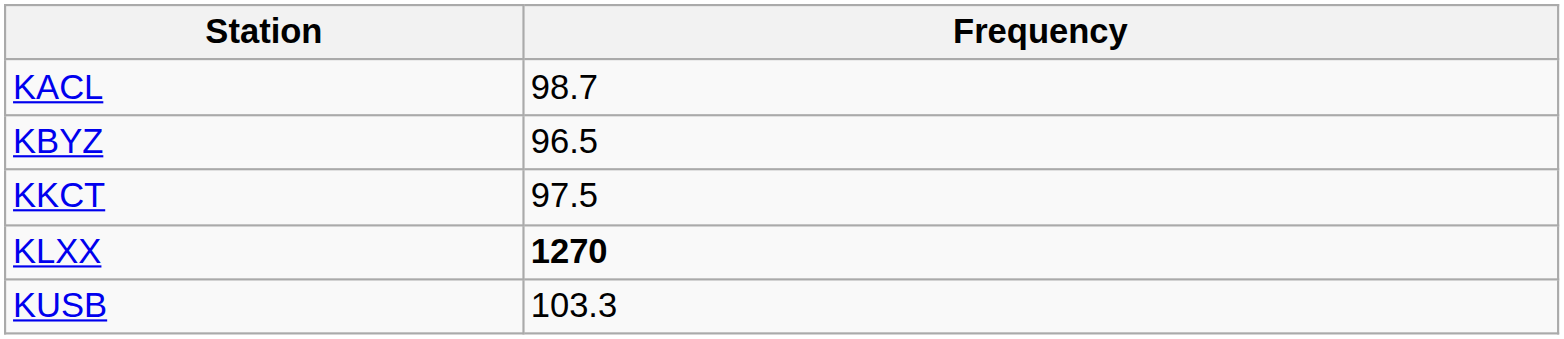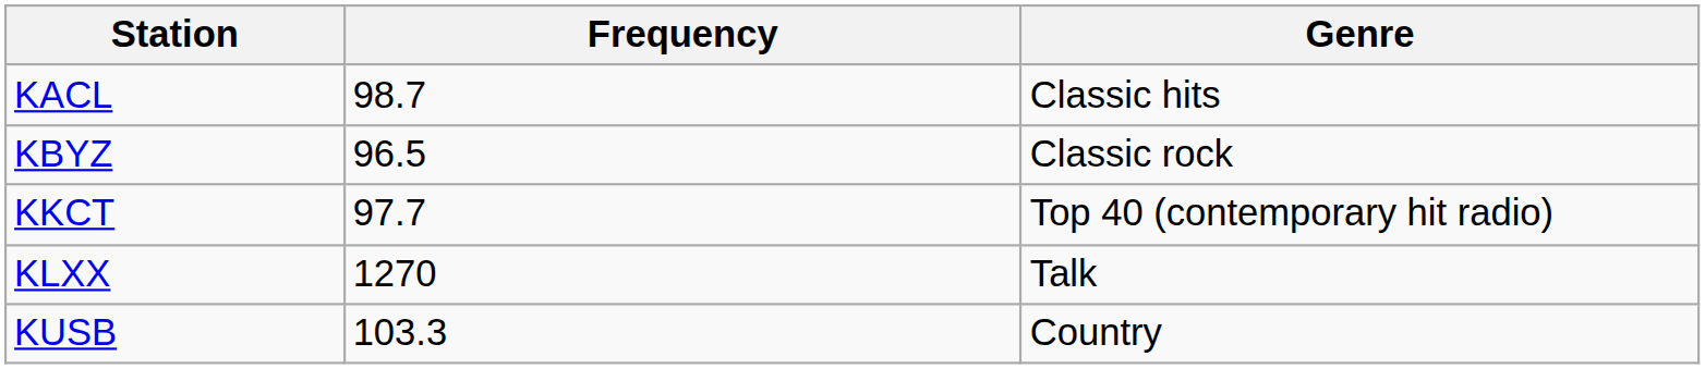+ column: Genre | Classic hits | Classic rock | Top 40 (contemporary hit radio) | Talk | Country
KKCT | Frequency: 97.5 -> 97.7
KLXX | Frequency: bold -> normal
